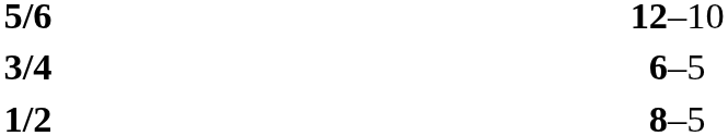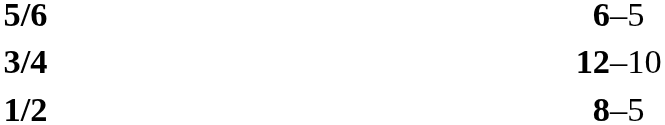5/6 | column 3: 12–10 -> 6–5
3/4 | column 3: 6–5 -> 12–10
